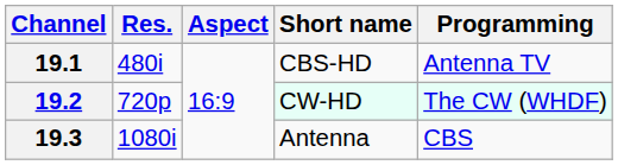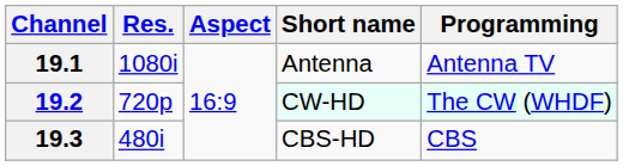19.1 | Res.: 480i -> 1080i
19.1 | Short name: CBS-HD -> Antenna
19.3 | Res.: 1080i -> 480i
19.3 | Short name: Antenna -> CBS-HD
